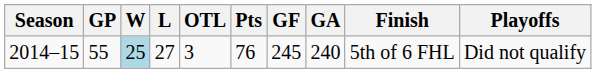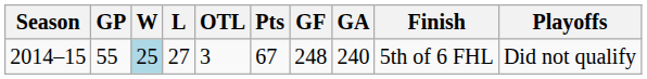2014–15 | Pts: 76 -> 67
2014–15 | GF: 245 -> 248
